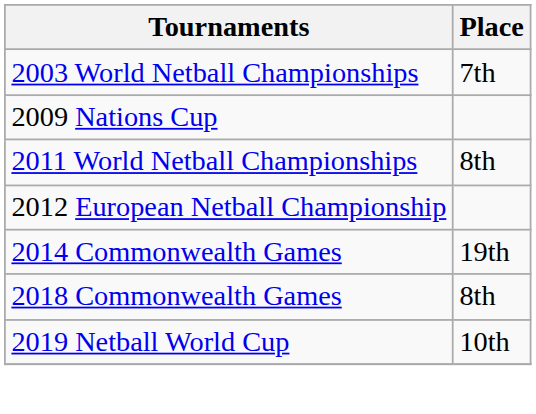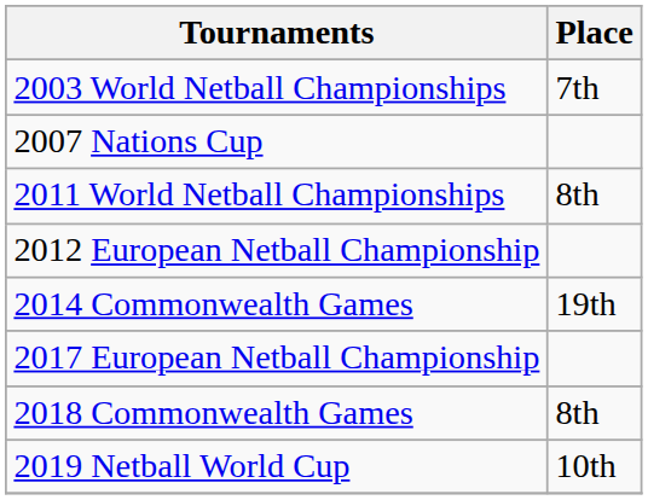+ row: 2007 Nations Cup
- row: 2009 Nations Cup
+ row: 2017 European Netball Championship
